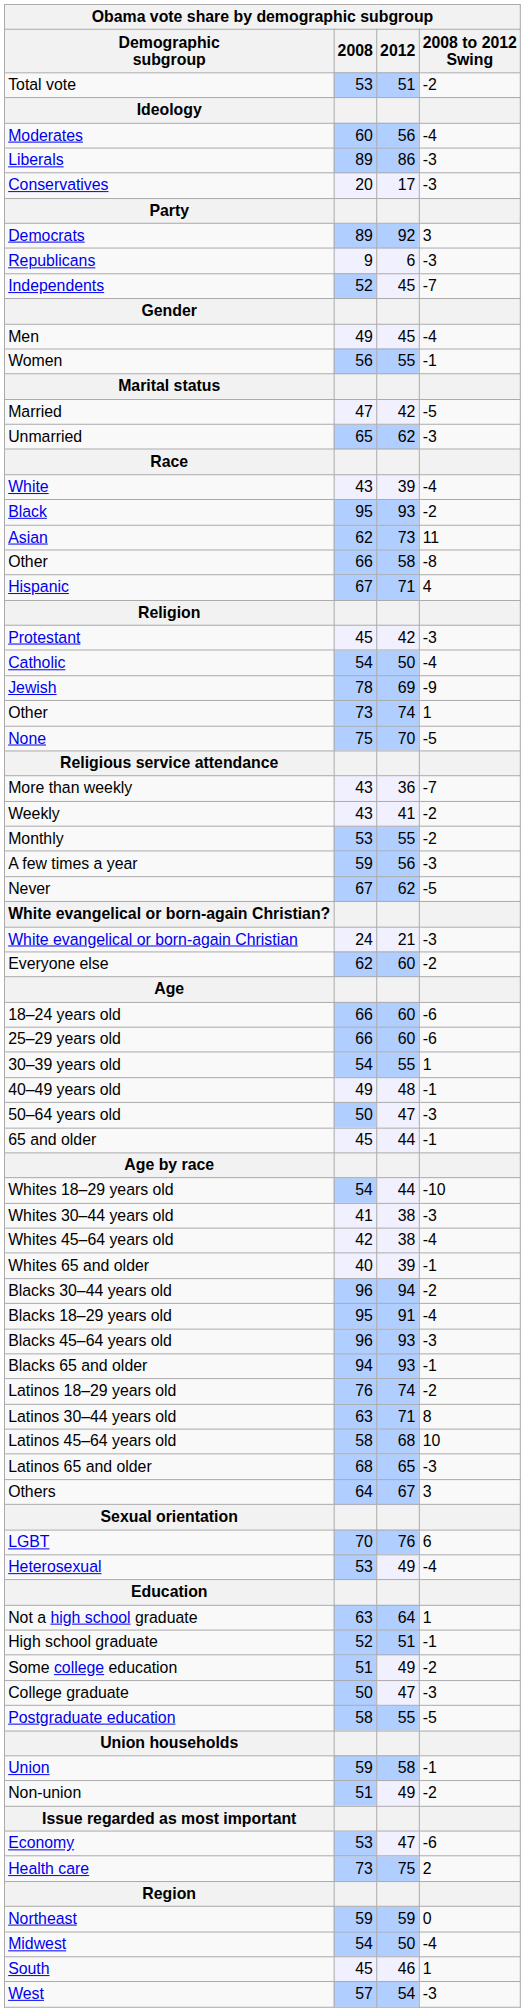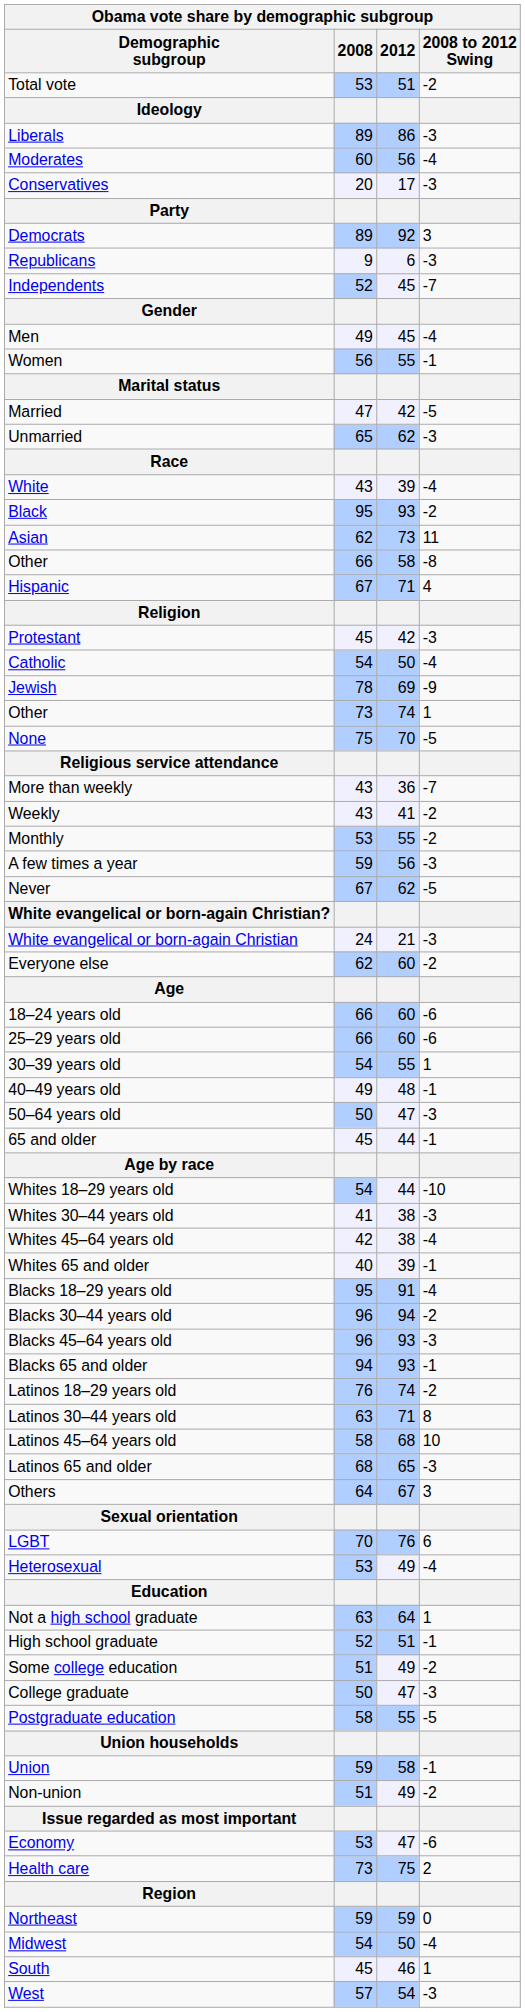rows swapped: Liberals <-> Moderates
rows swapped: Blacks 18–29 years old <-> Blacks 30–44 years old
